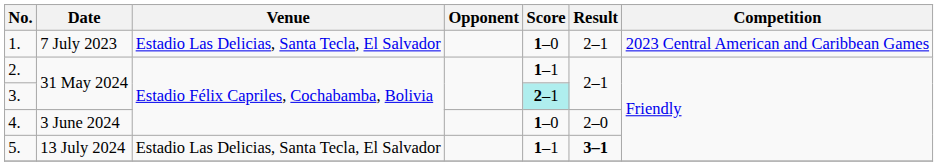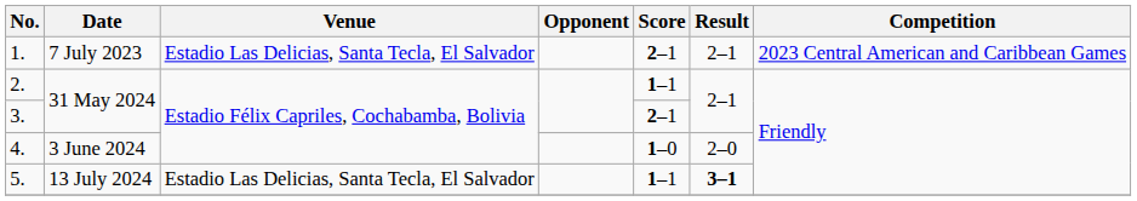1. | Score: 1–0 -> 2–1
3. | Score: paleturquoise background -> no background
